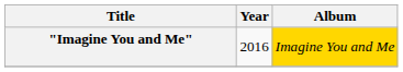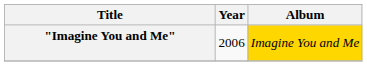"Imagine You and Me" | Year: 2016 -> 2006
